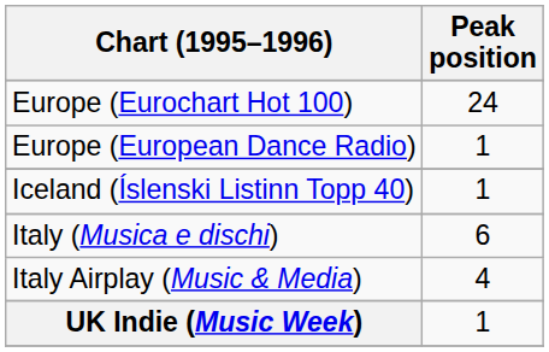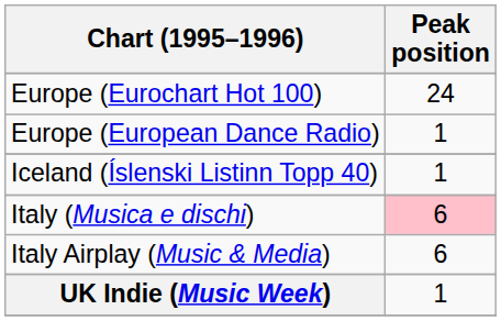Italy (Musica e dischi) | Peak position: no background -> pink background
Italy Airplay (Music & Media) | Peak position: 4 -> 6
